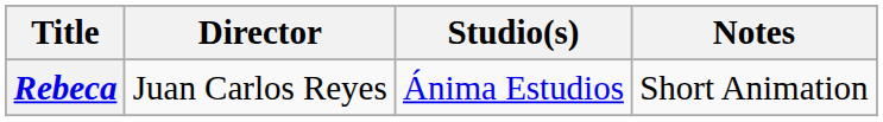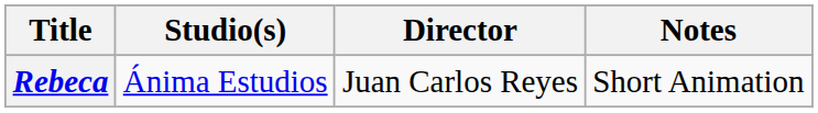columns swapped: Director <-> Studio(s)
